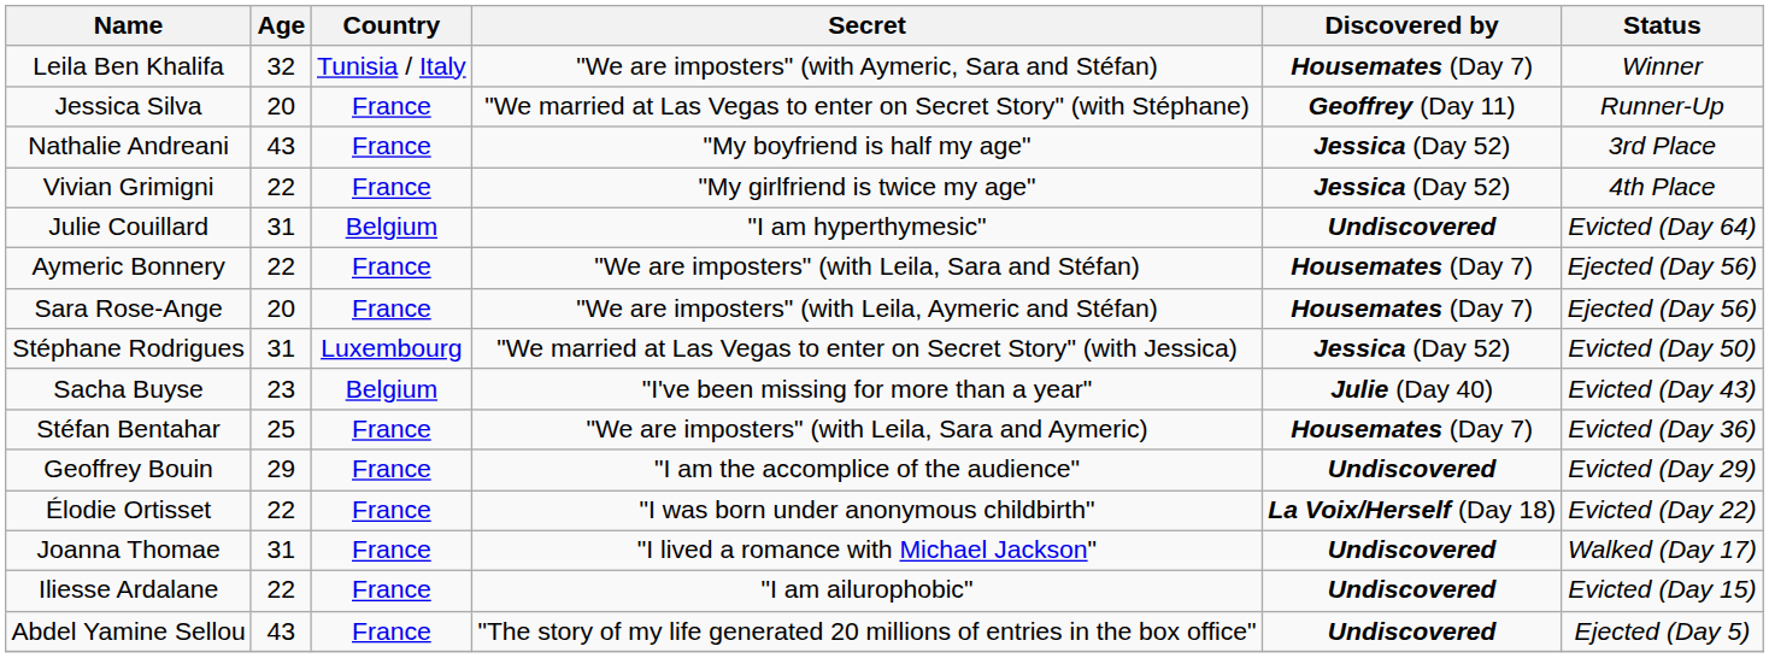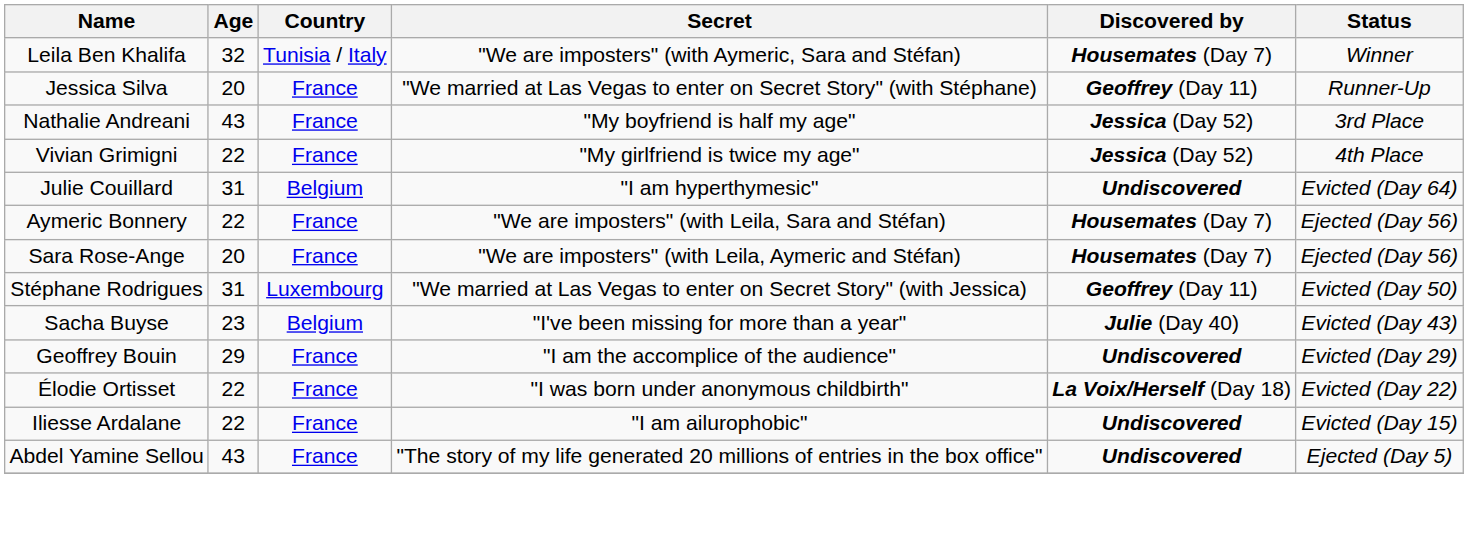Stéphane Rodrigues | Discovered by: Jessica (Day 52) -> Geoffrey (Day 11)
- row: Stéfan Bentahar | 25 | France | "We are imposters" (with Leila, Sara and Aymeric) | Housemates (Day 7) | Evicted (Day 36)
- row: Joanna Thomae | 31 | France | "I lived a romance with Michael Jackson" | Undiscovered | Walked (Day 17)
